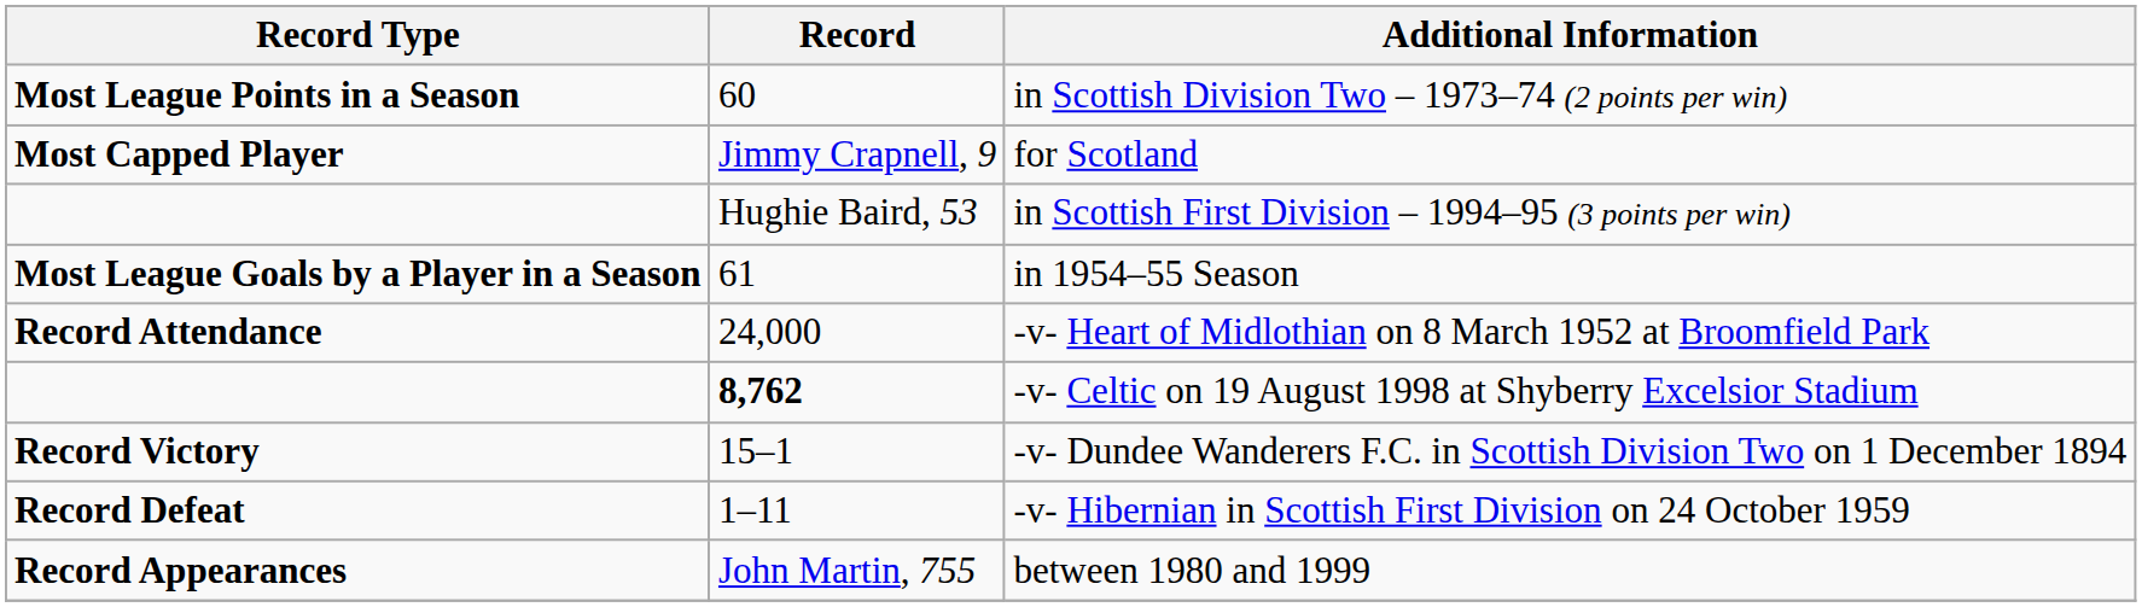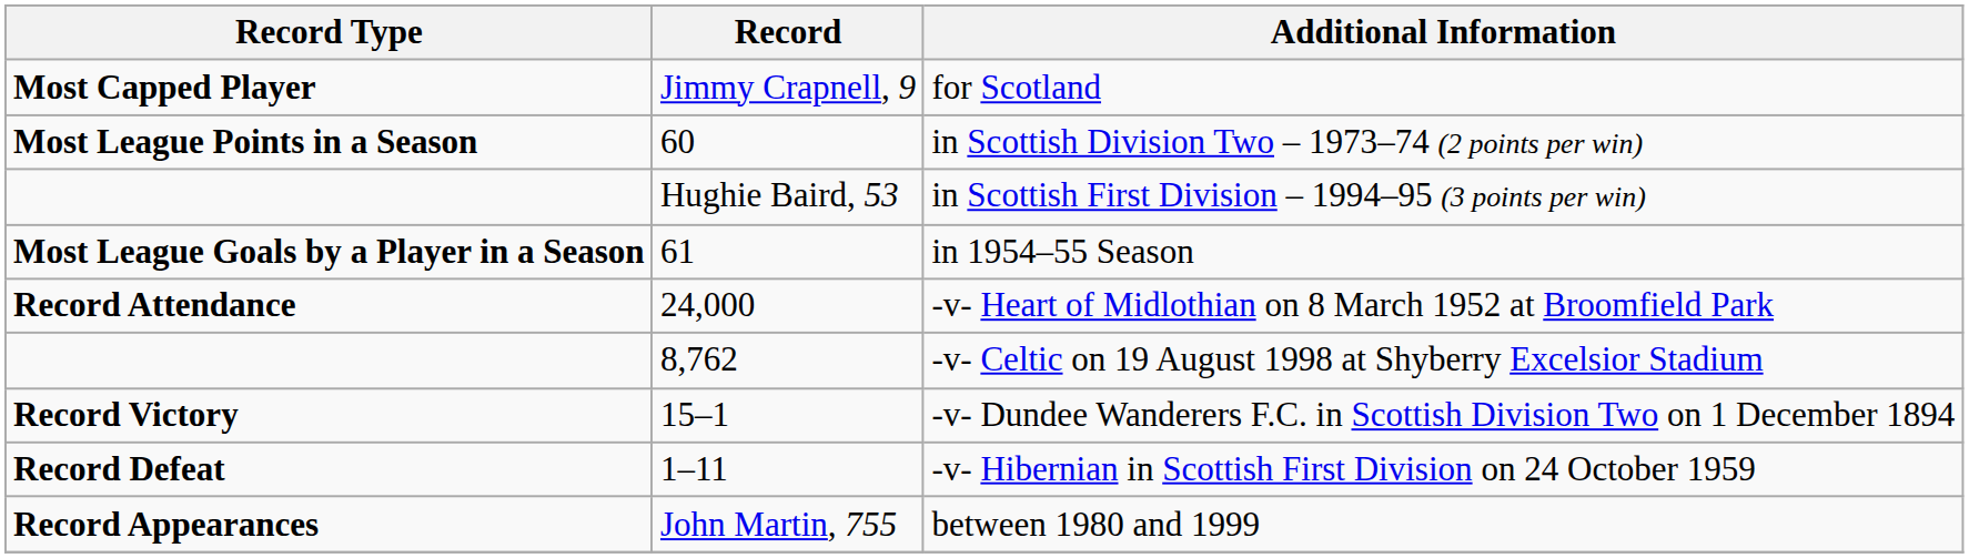rows swapped: for Scotland <-> in Scottish Division Two – 1973–74 (2 points per win)
-v- Celtic on 19 August 1998 at Shyberry Excelsior Stadium | Record: bold -> normal
